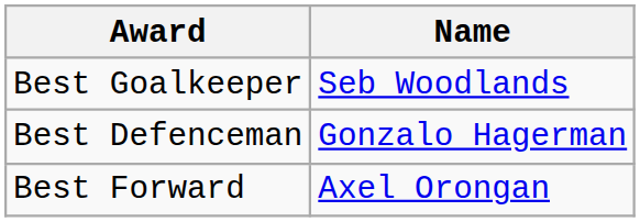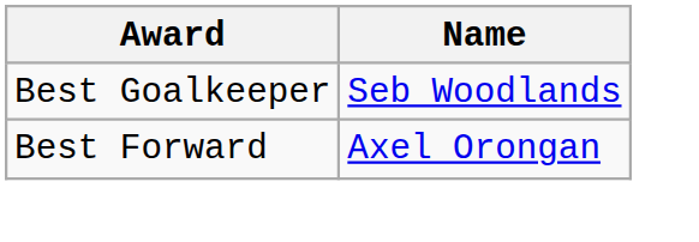- row: Best Defenceman | Gonzalo Hagerman
